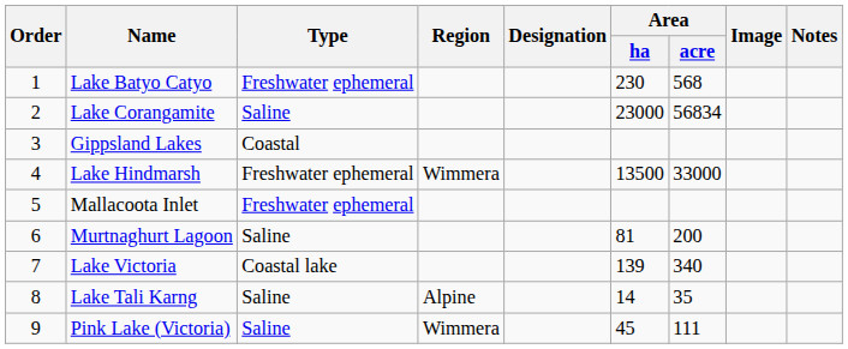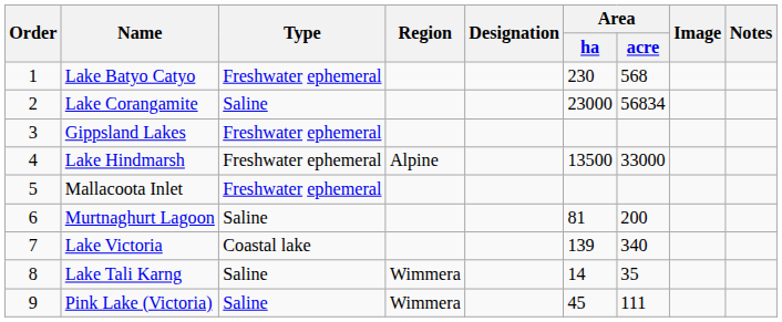Gippsland Lakes | Type: Coastal -> Freshwater ephemeral
Lake Hindmarsh | Region: Wimmera -> Alpine
Lake Tali Karng | Region: Alpine -> Wimmera
